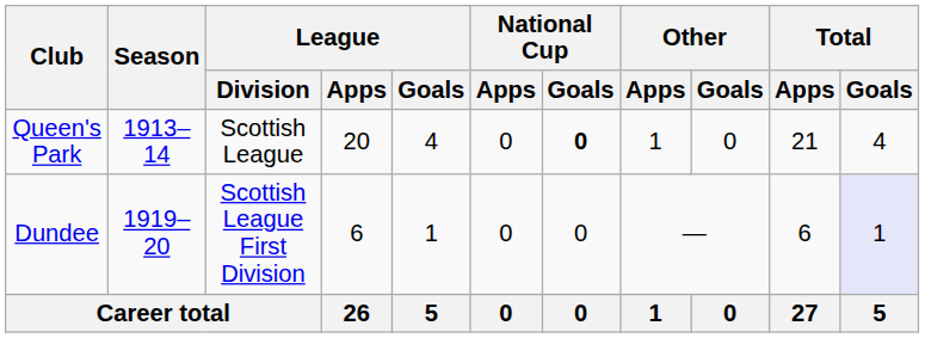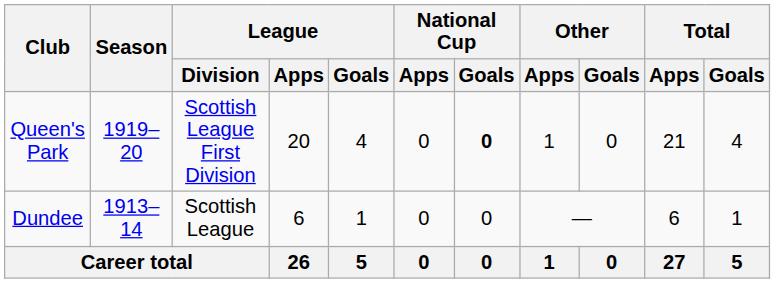Queen's Park | Season: 1913–14 -> 1919–20
Queen's Park | League / Division: Scottish League -> Scottish League First Division
Dundee | Season: 1919–20 -> 1913–14
Dundee | League / Division: Scottish League First Division -> Scottish League
Dundee | Total / Goals: lavender background -> no background
